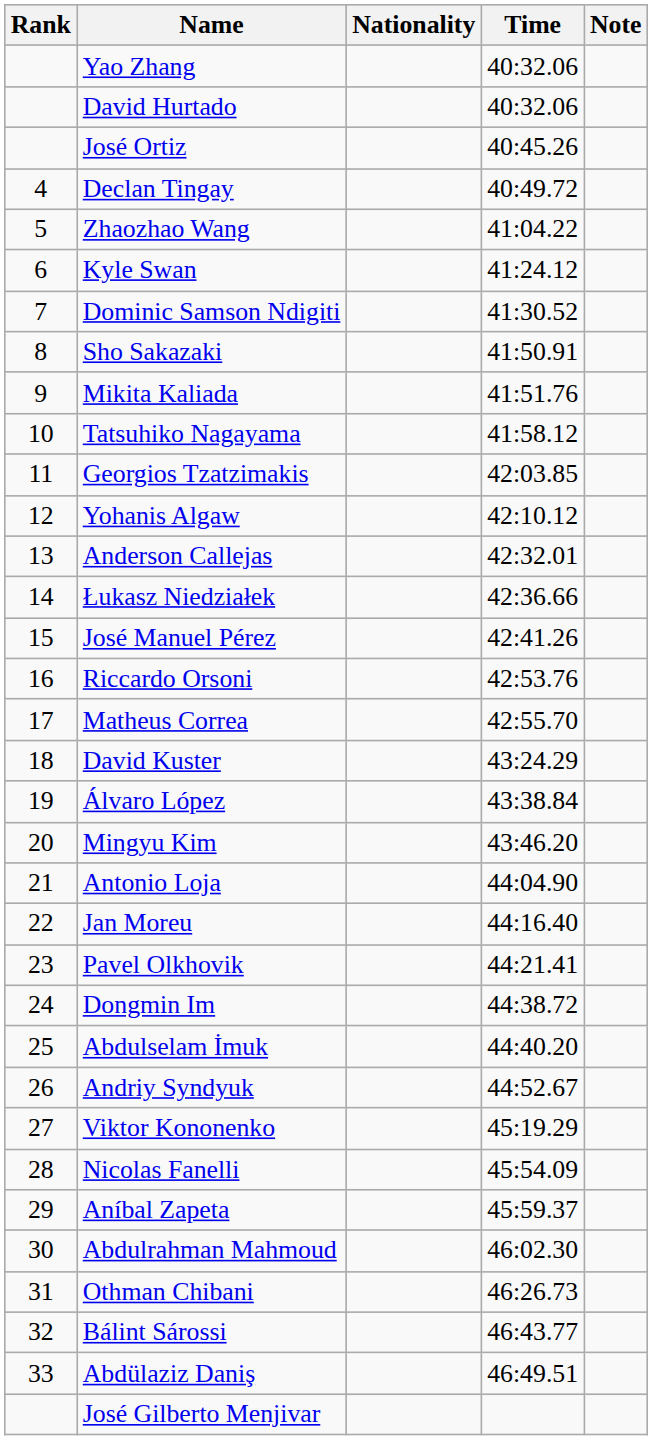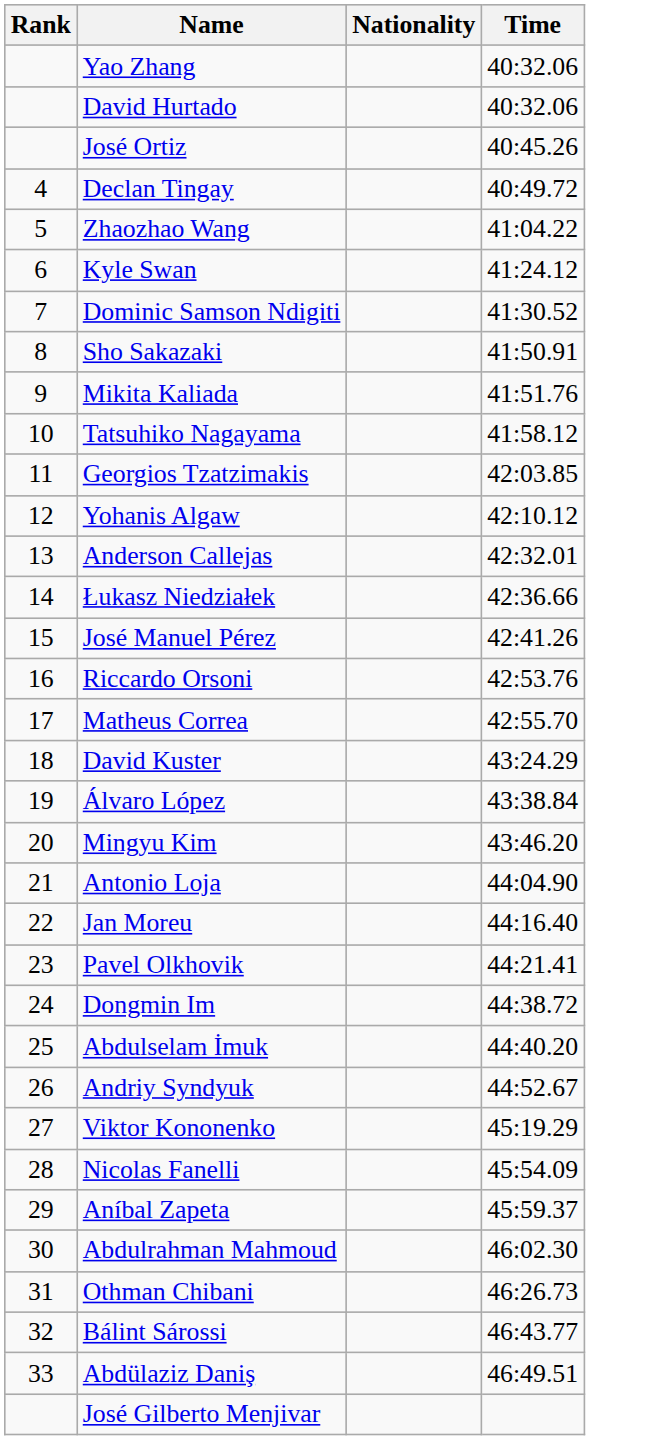- column: Note
